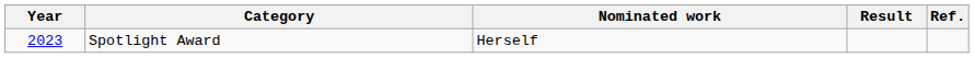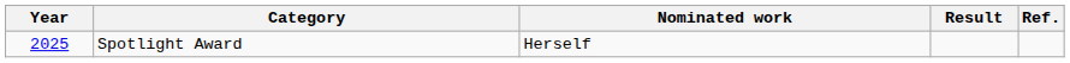Spotlight Award | Year: 2023 -> 2025
